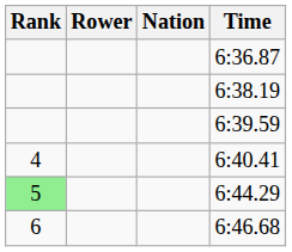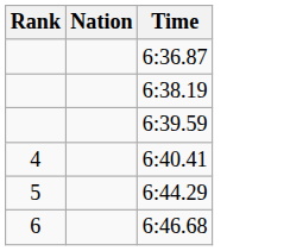- column: Rower
6:44.29 | Rank: lightgreen background -> no background
